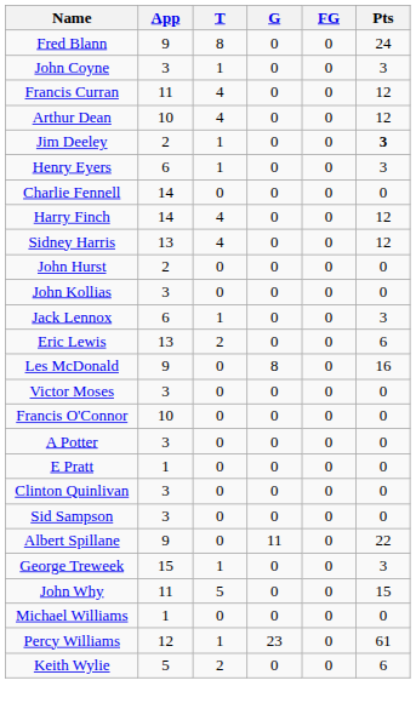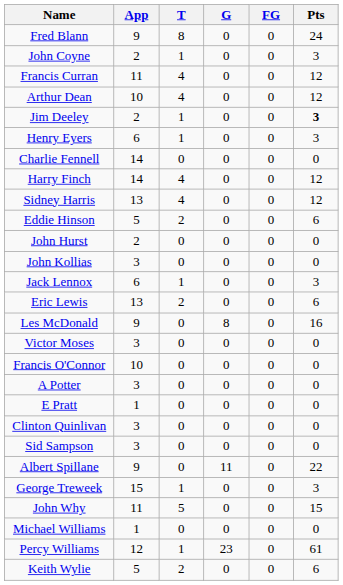John Coyne | App: 3 -> 2
+ row: Eddie Hinson | 5 | 2 | 0 | 0 | 6
